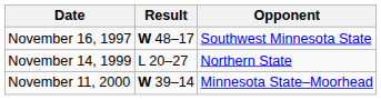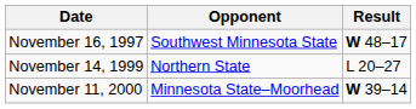columns swapped: Opponent <-> Result
